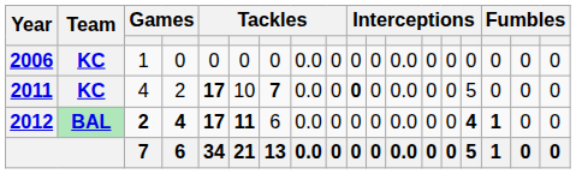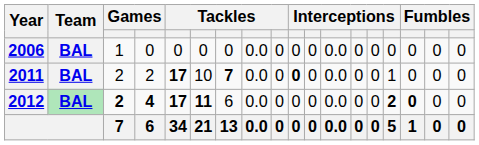2006 | Team: KC -> BAL
2011 | Team: KC -> BAL
2011 | column 3: 4 -> 2
2011 | column 15: 5 -> 1
2012 | column 15: 4 -> 2
2012 | column 16: 1 -> 0
